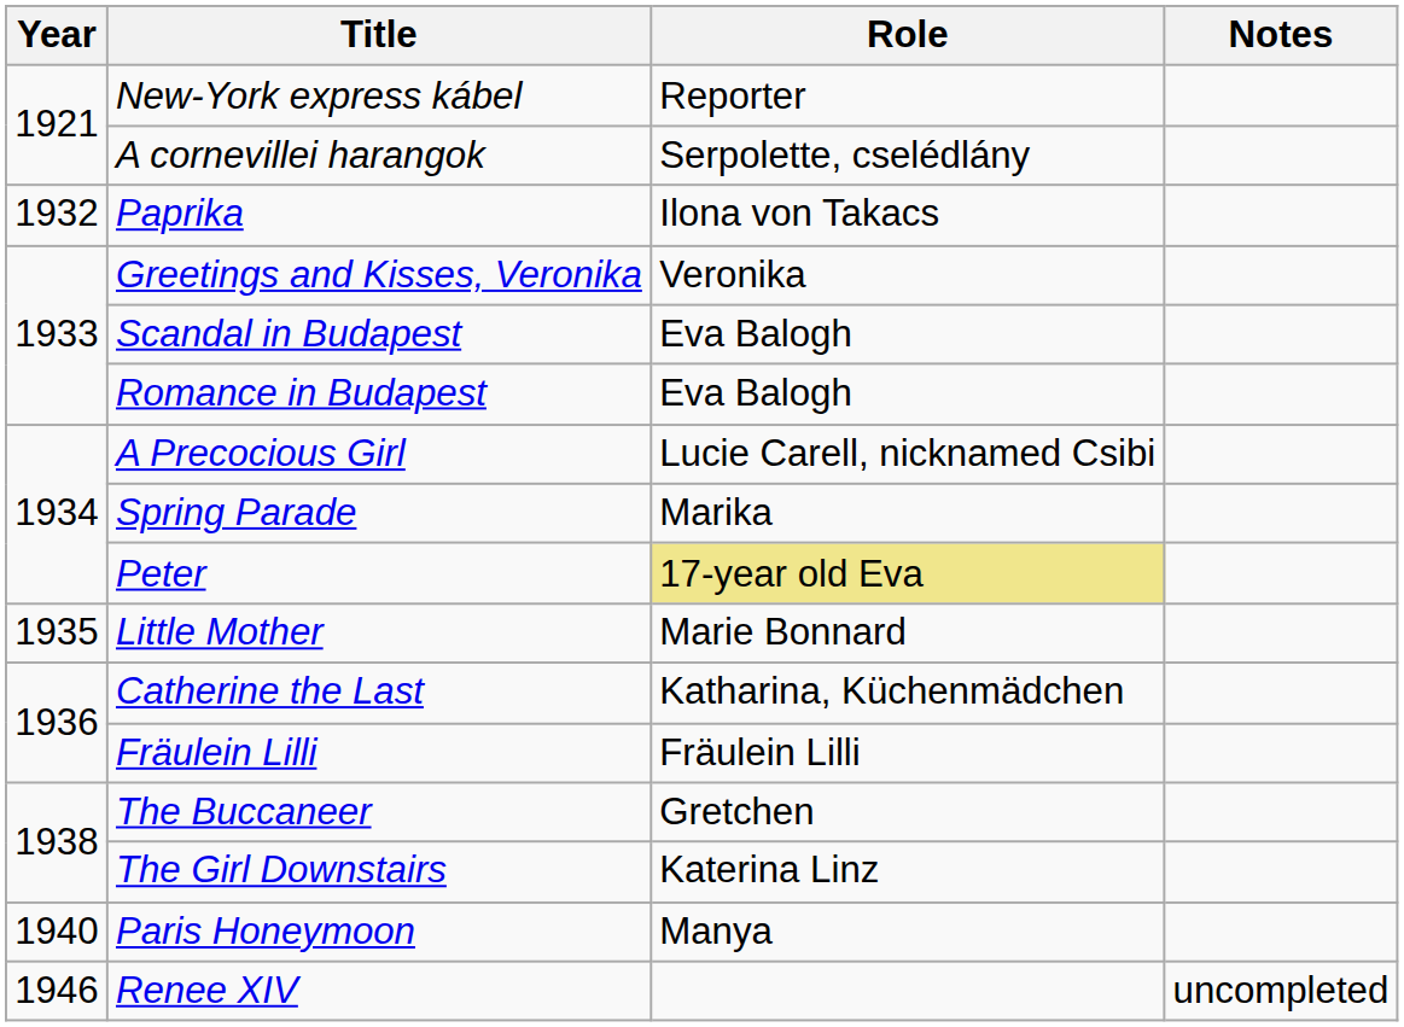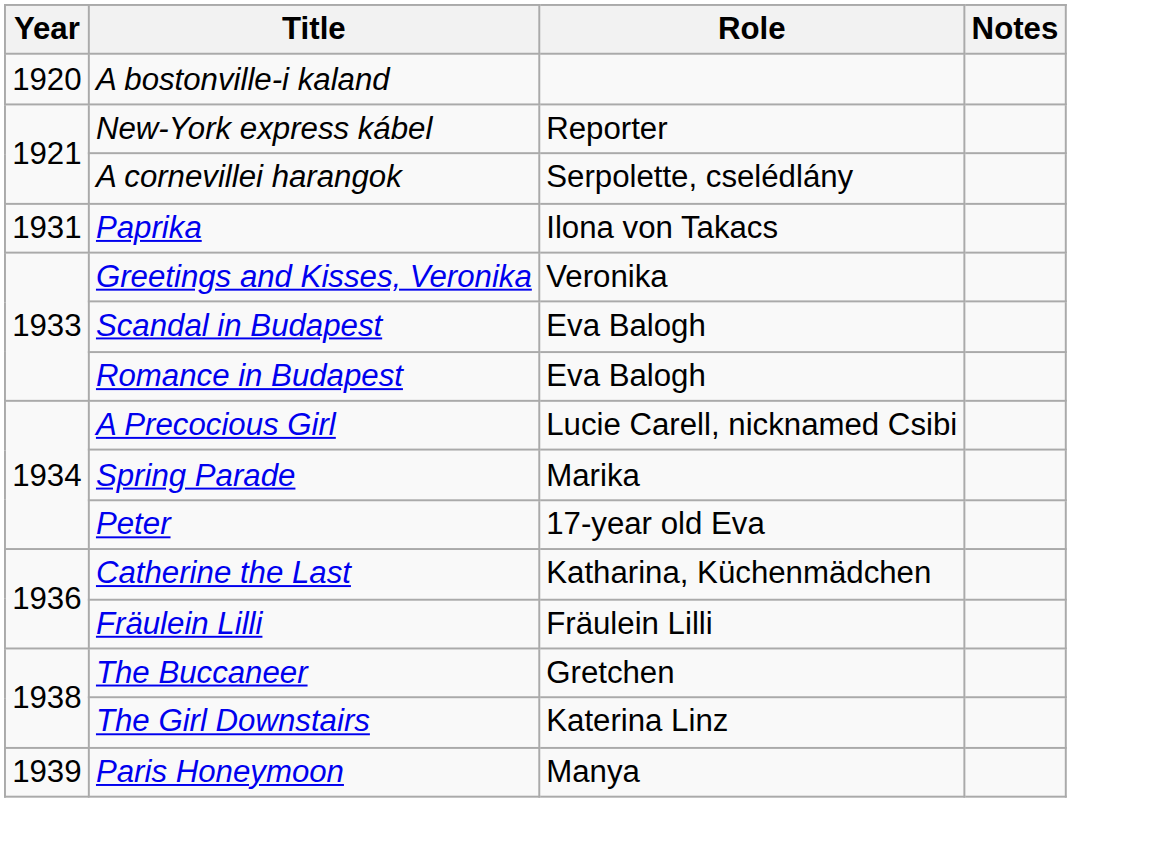+ row: 1920 | A bostonville-i kaland
Paprika | Year: 1932 -> 1931
Peter | Role: khaki background -> no background
- row: 1935 | Little Mother | Marie Bonnard
Paris Honeymoon | Year: 1940 -> 1939
- row: 1946 | Renee XIV | uncompleted
